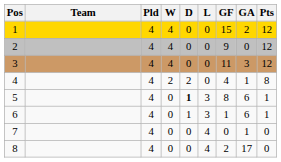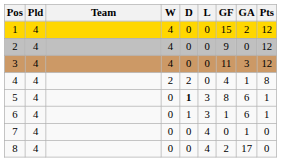columns swapped: Team <-> Pld
